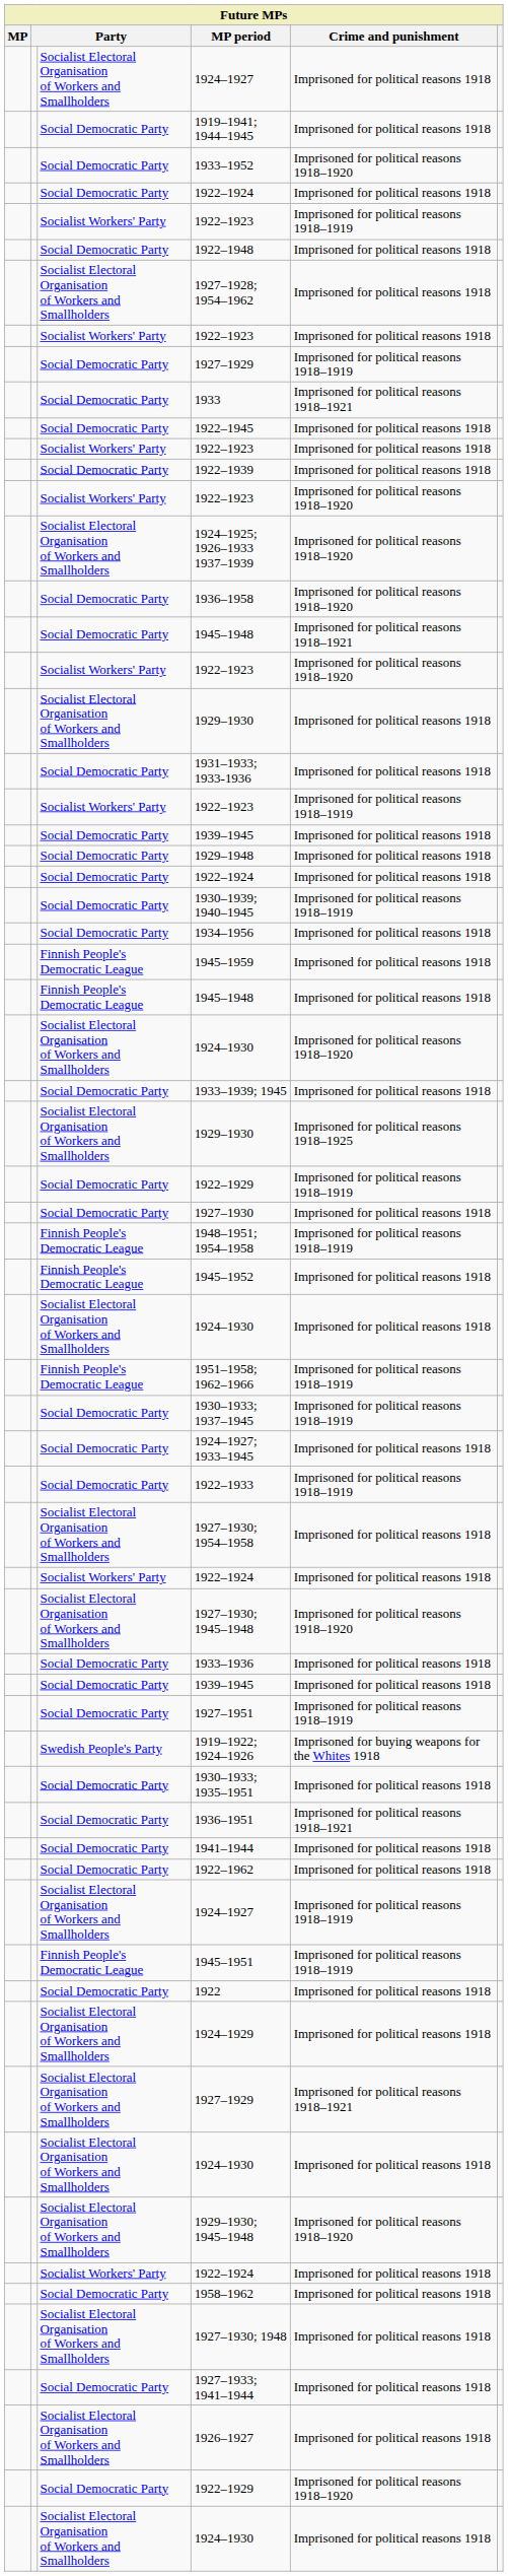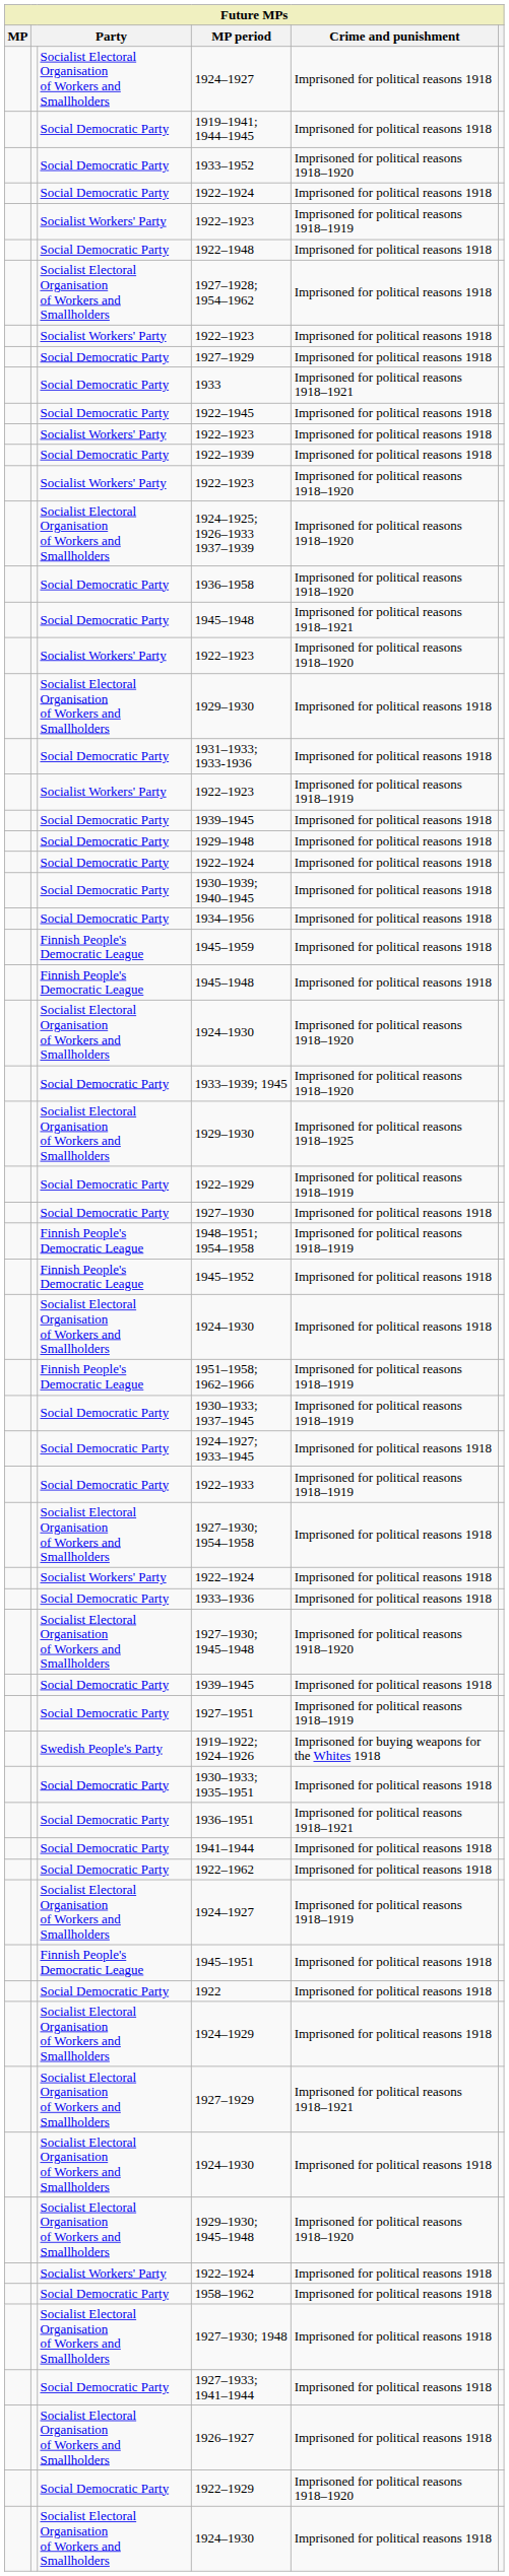Social Democratic Party / 1927–1929 | Crime and punishment: Imprisoned for political reasons 1918–1919 -> Imprisoned for political reasons 1918
1930–1939; 1940–1945 | Crime and punishment: Imprisoned for political reasons 1918–1919 -> Imprisoned for political reasons 1918
1933–1939; 1945 | Crime and punishment: Imprisoned for political reasons 1918 -> Imprisoned for political reasons 1918–1920
rows swapped: 1933–1936 <-> 1927–1930; 1945–1948
1945–1951 | Crime and punishment: Imprisoned for political reasons 1918–1919 -> Imprisoned for political reasons 1918
